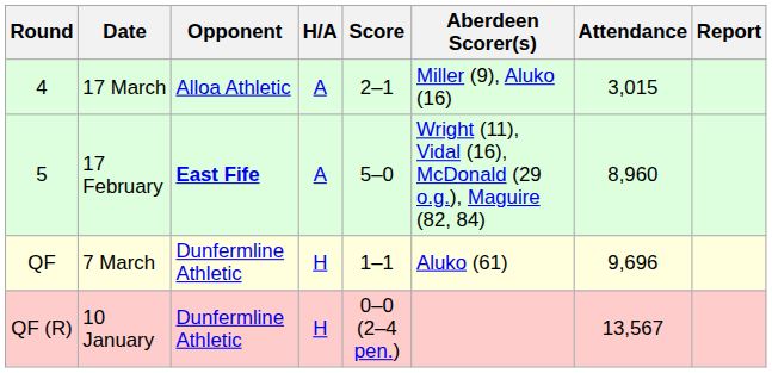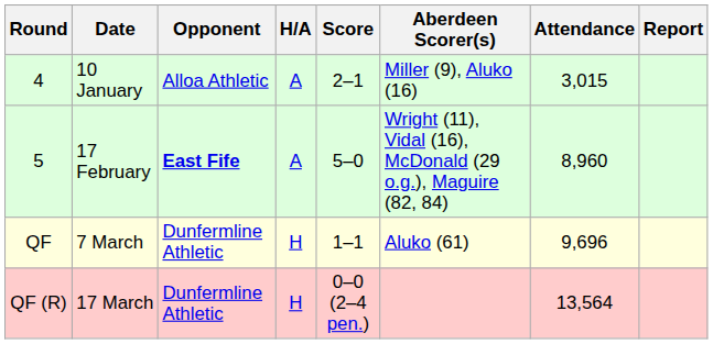4 | Date: 17 March -> 10 January
QF (R) | Date: 10 January -> 17 March
QF (R) | Attendance: 13,567 -> 13,564
